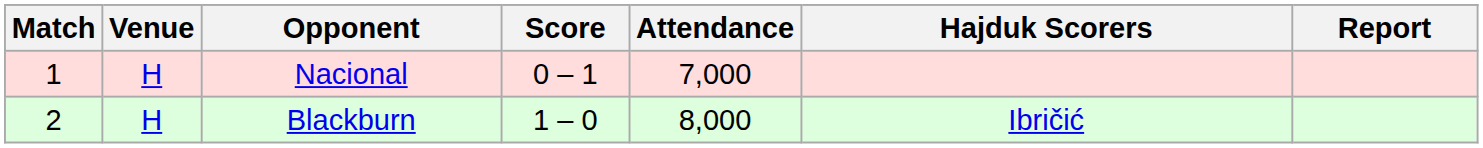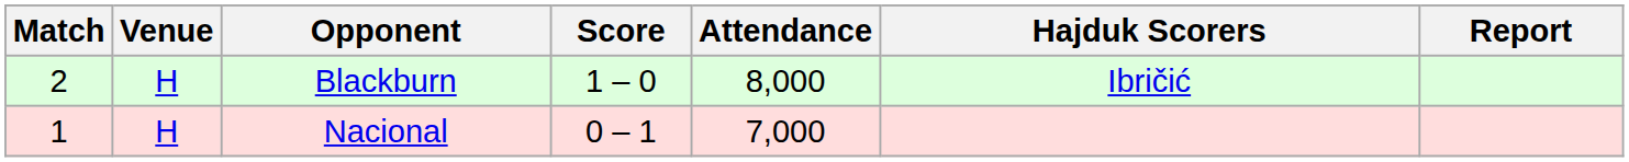rows swapped: Nacional <-> Blackburn
